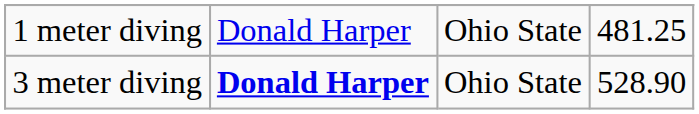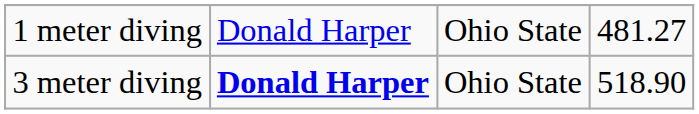1 meter diving | column 4: 481.25 -> 481.27
3 meter diving | column 4: 528.90 -> 518.90
